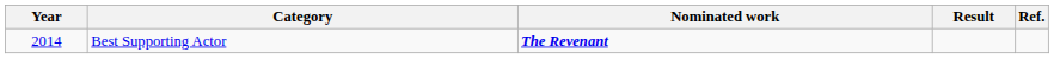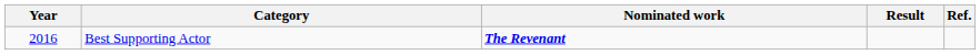Best Supporting Actor | Year: 2014 -> 2016
